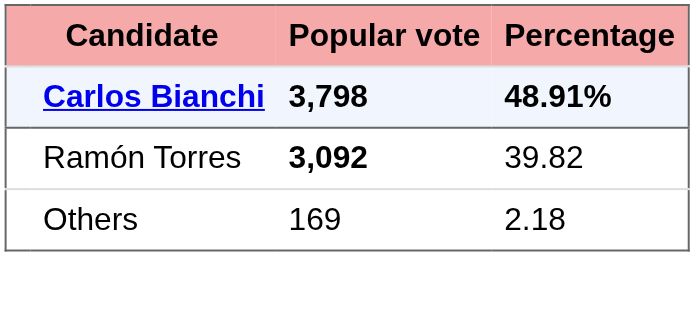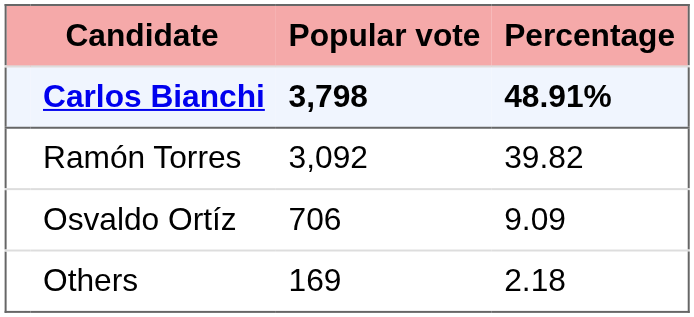Ramón Torres | Popular vote: bold -> normal
+ row: Osvaldo Ortíz | 706 | 9.09
